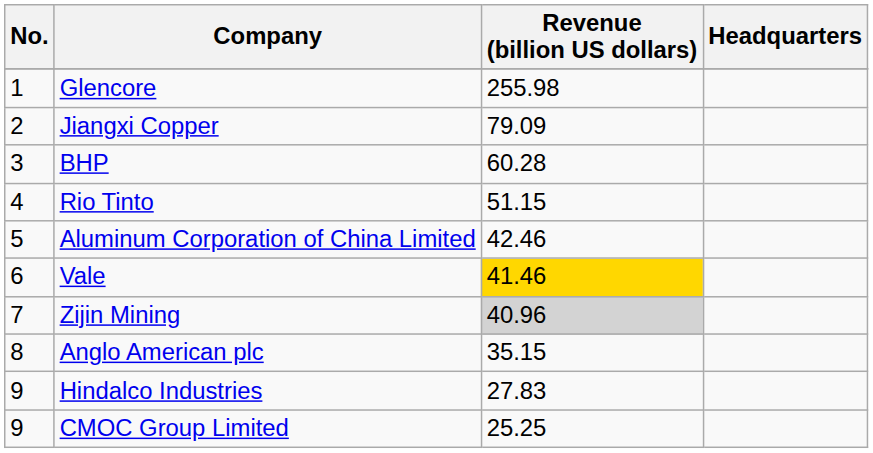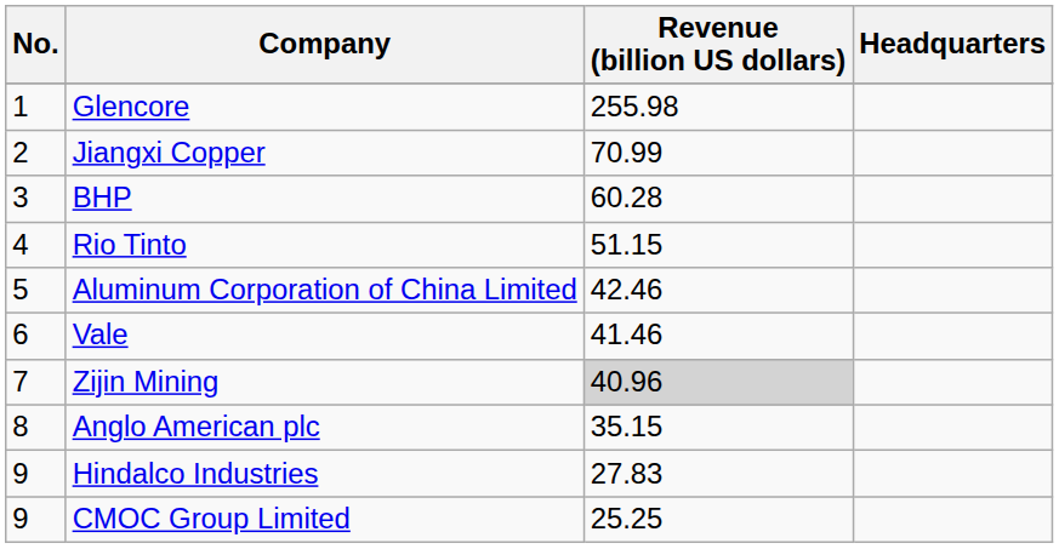Jiangxi Copper | Revenue (billion US dollars): 79.09 -> 70.99
Vale | Revenue (billion US dollars): gold background -> no background
